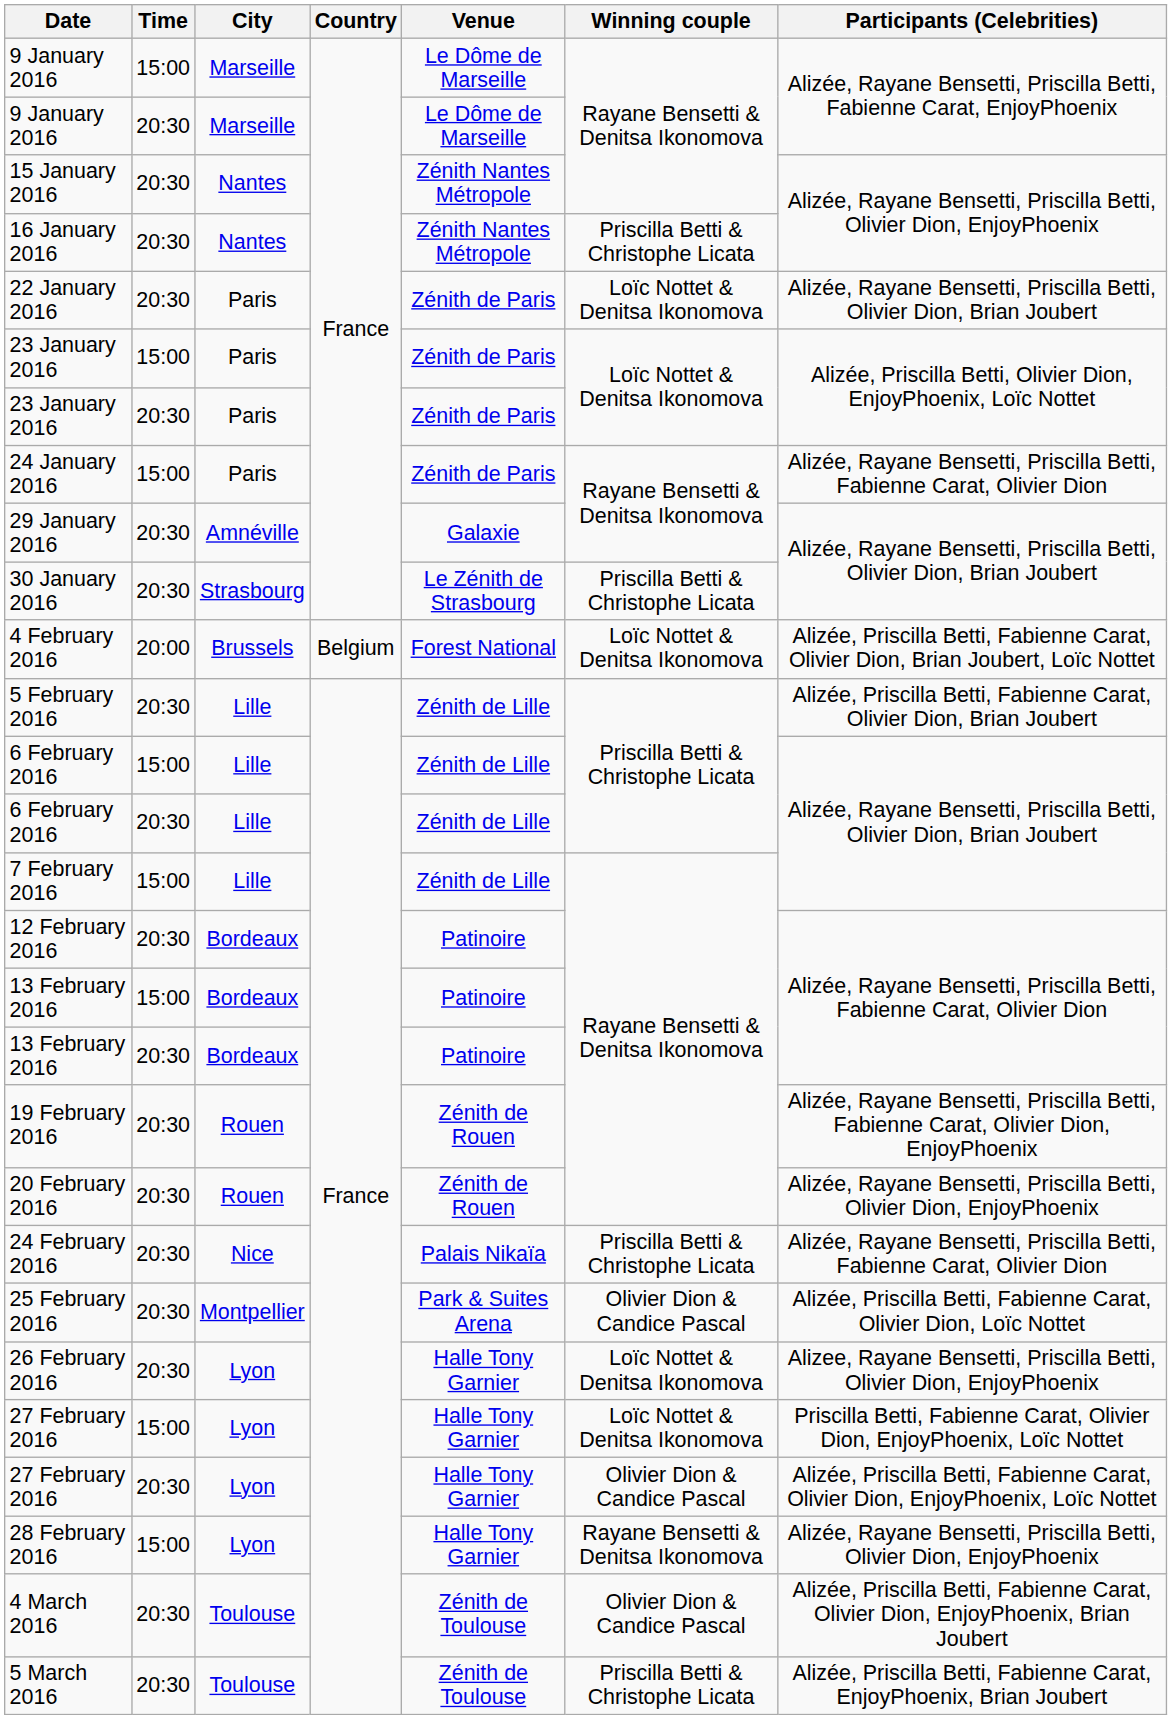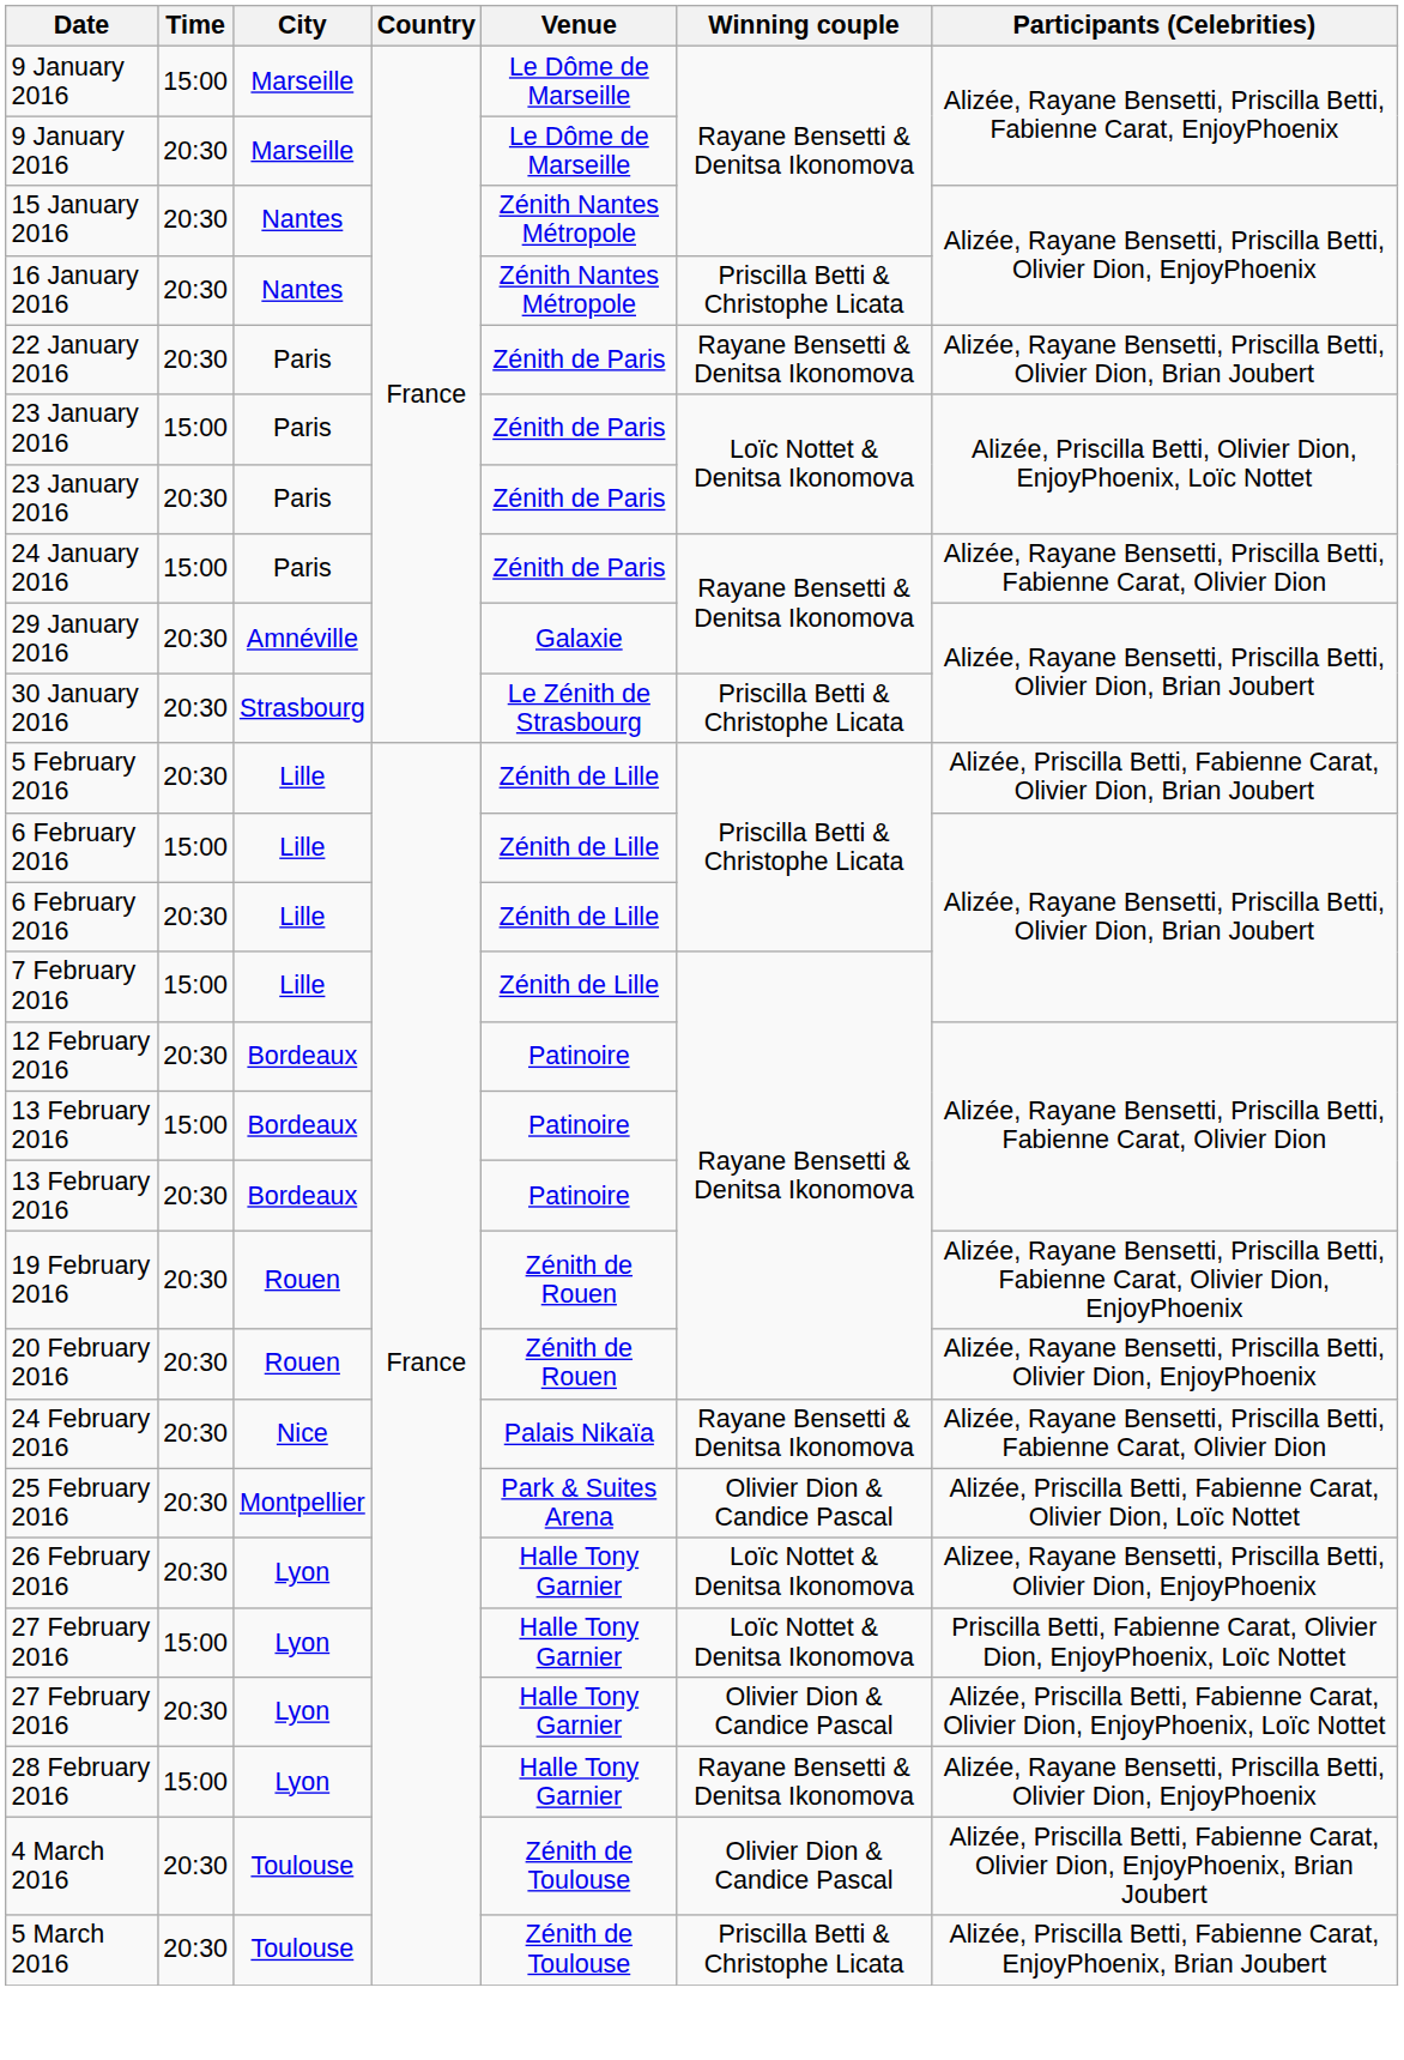22 January 2016 | Winning couple: Loïc Nottet & Denitsa Ikonomova -> Rayane Bensetti & Denitsa Ikonomova
- row: 4 February 2016 | 20:00 | Brussels | Belgium | Forest National | Loïc Nottet & Denitsa Ikonomova | Alizée, Priscilla Betti, Fabienne Carat, Olivier Dion, Brian Joubert, Loïc Nottet
24 February 2016 | Winning couple: Priscilla Betti & Christophe Licata -> Rayane Bensetti & Denitsa Ikonomova
